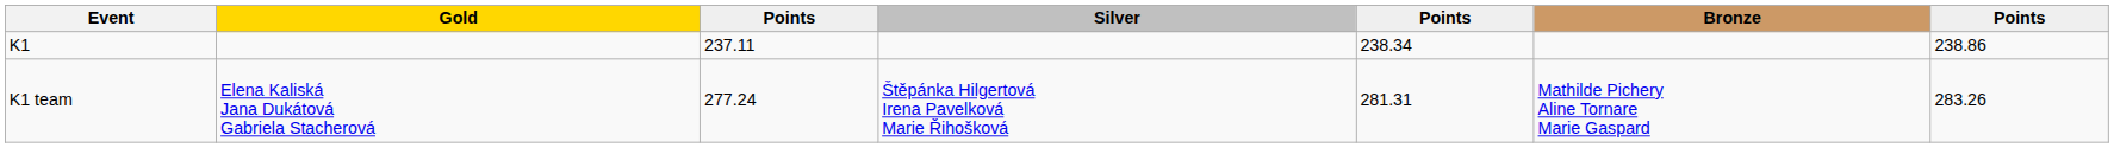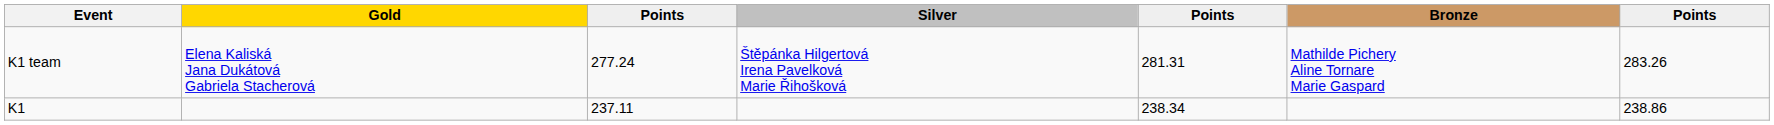rows swapped: K1 <-> K1 team
